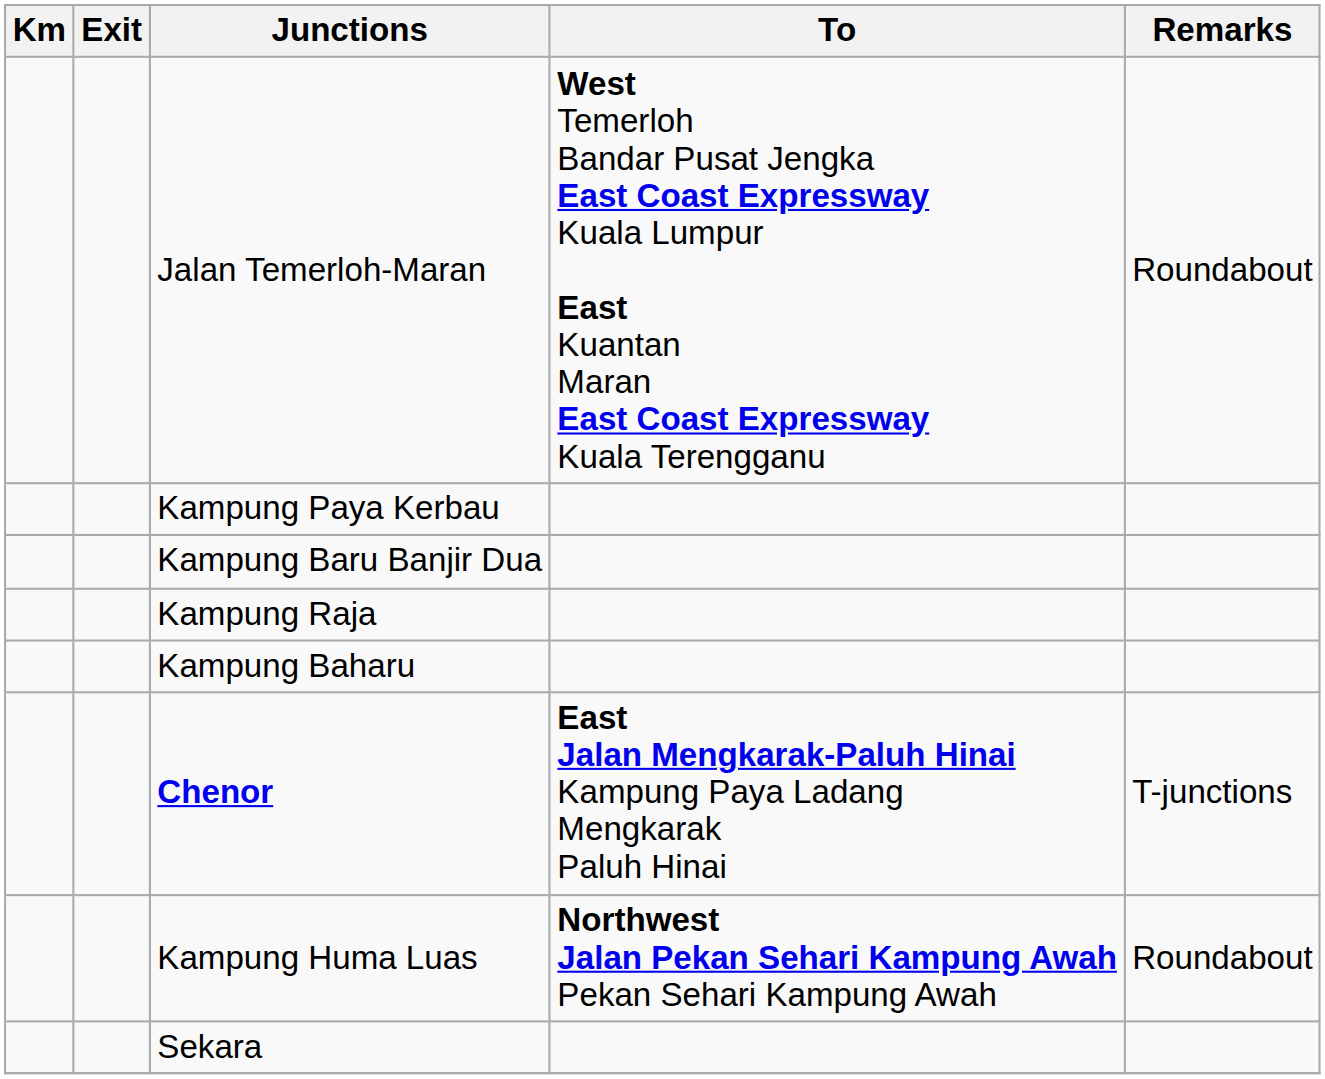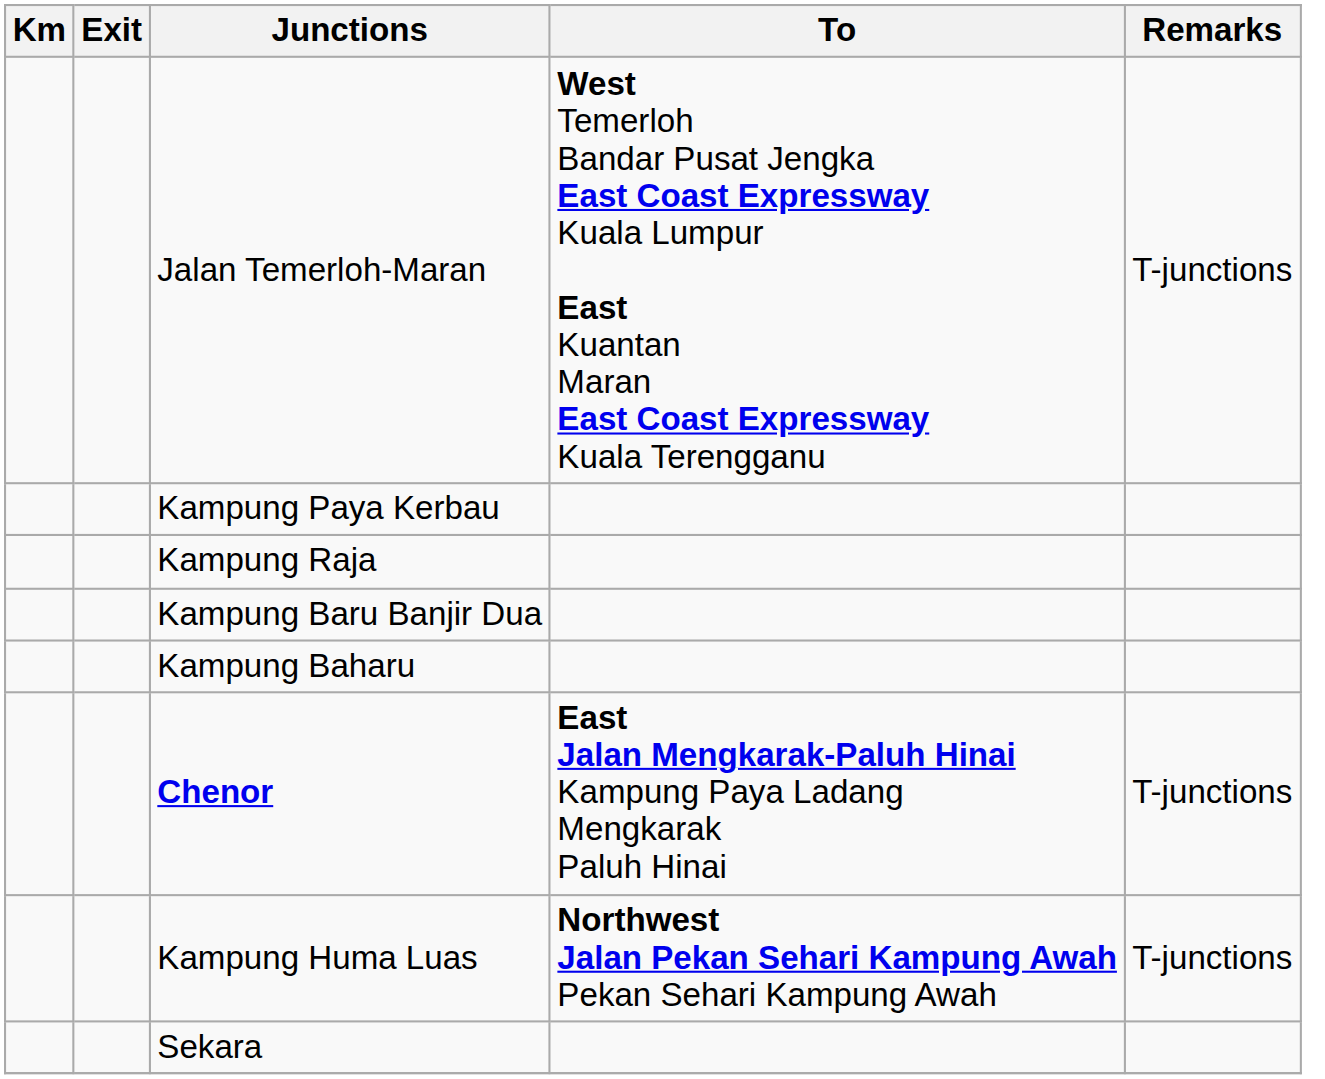Jalan Temerloh-Maran | Remarks: Roundabout -> T-junctions
rows swapped: Kampung Baru Banjir Dua <-> Kampung Raja
Kampung Huma Luas | Remarks: Roundabout -> T-junctions
